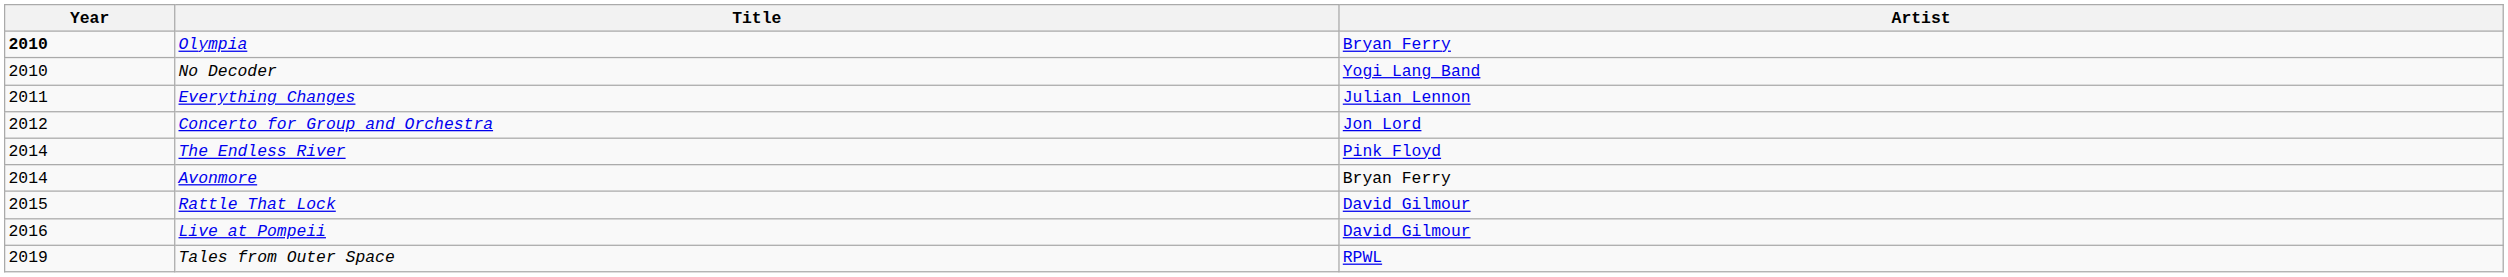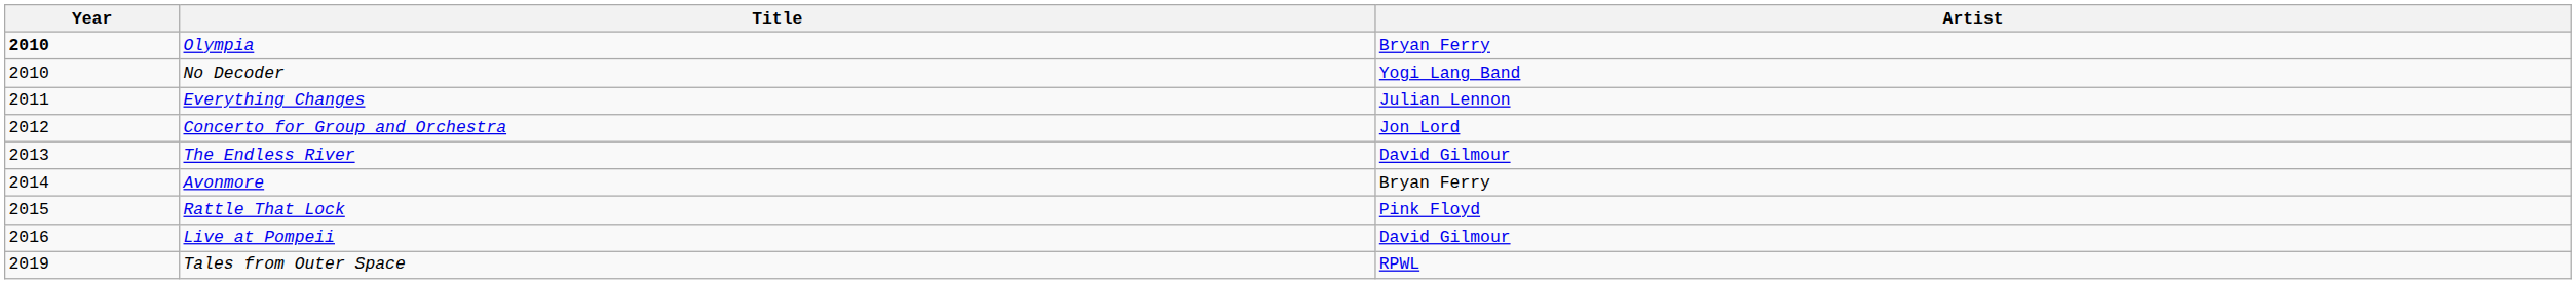The Endless River | Year: 2014 -> 2013
The Endless River | Artist: Pink Floyd -> David Gilmour
Rattle That Lock | Artist: David Gilmour -> Pink Floyd
